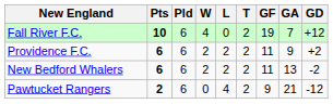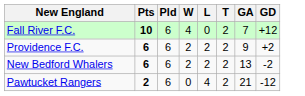- column: GF | 19 | 11 | 11 | 9
